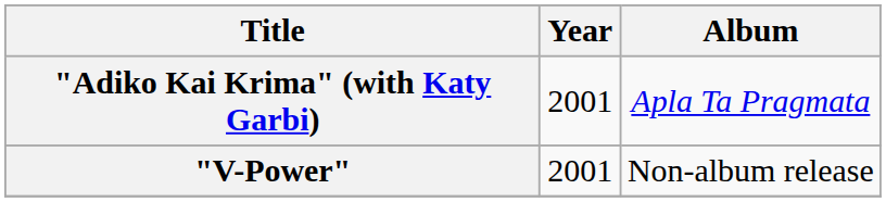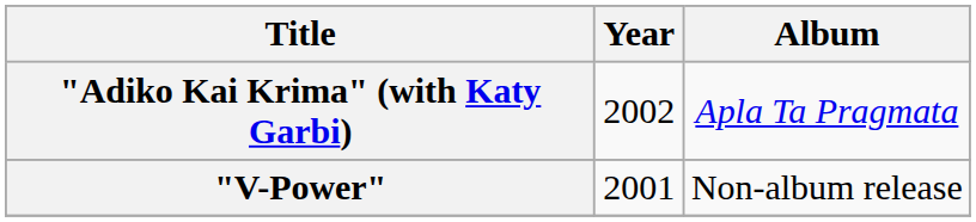"Adiko Kai Krima" (with Katy Garbi) | Year: 2001 -> 2002
